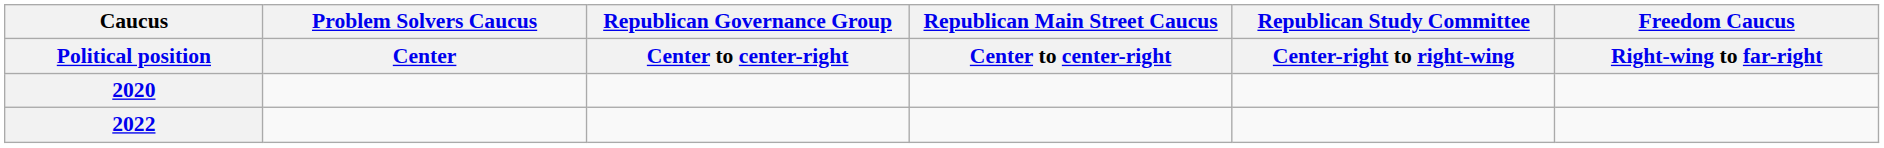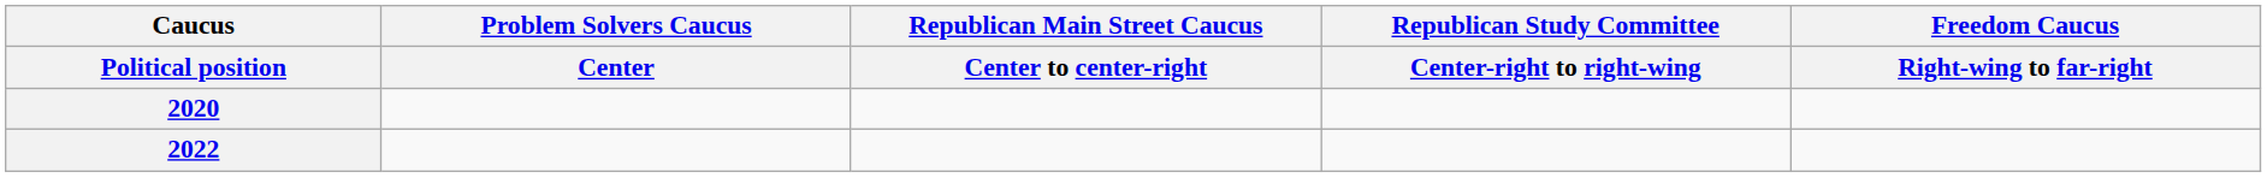- column: Republican Governance Group | Center to center-right
